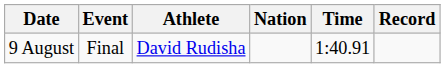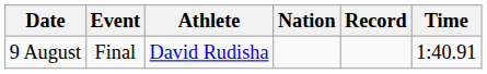columns swapped: Time <-> Record
